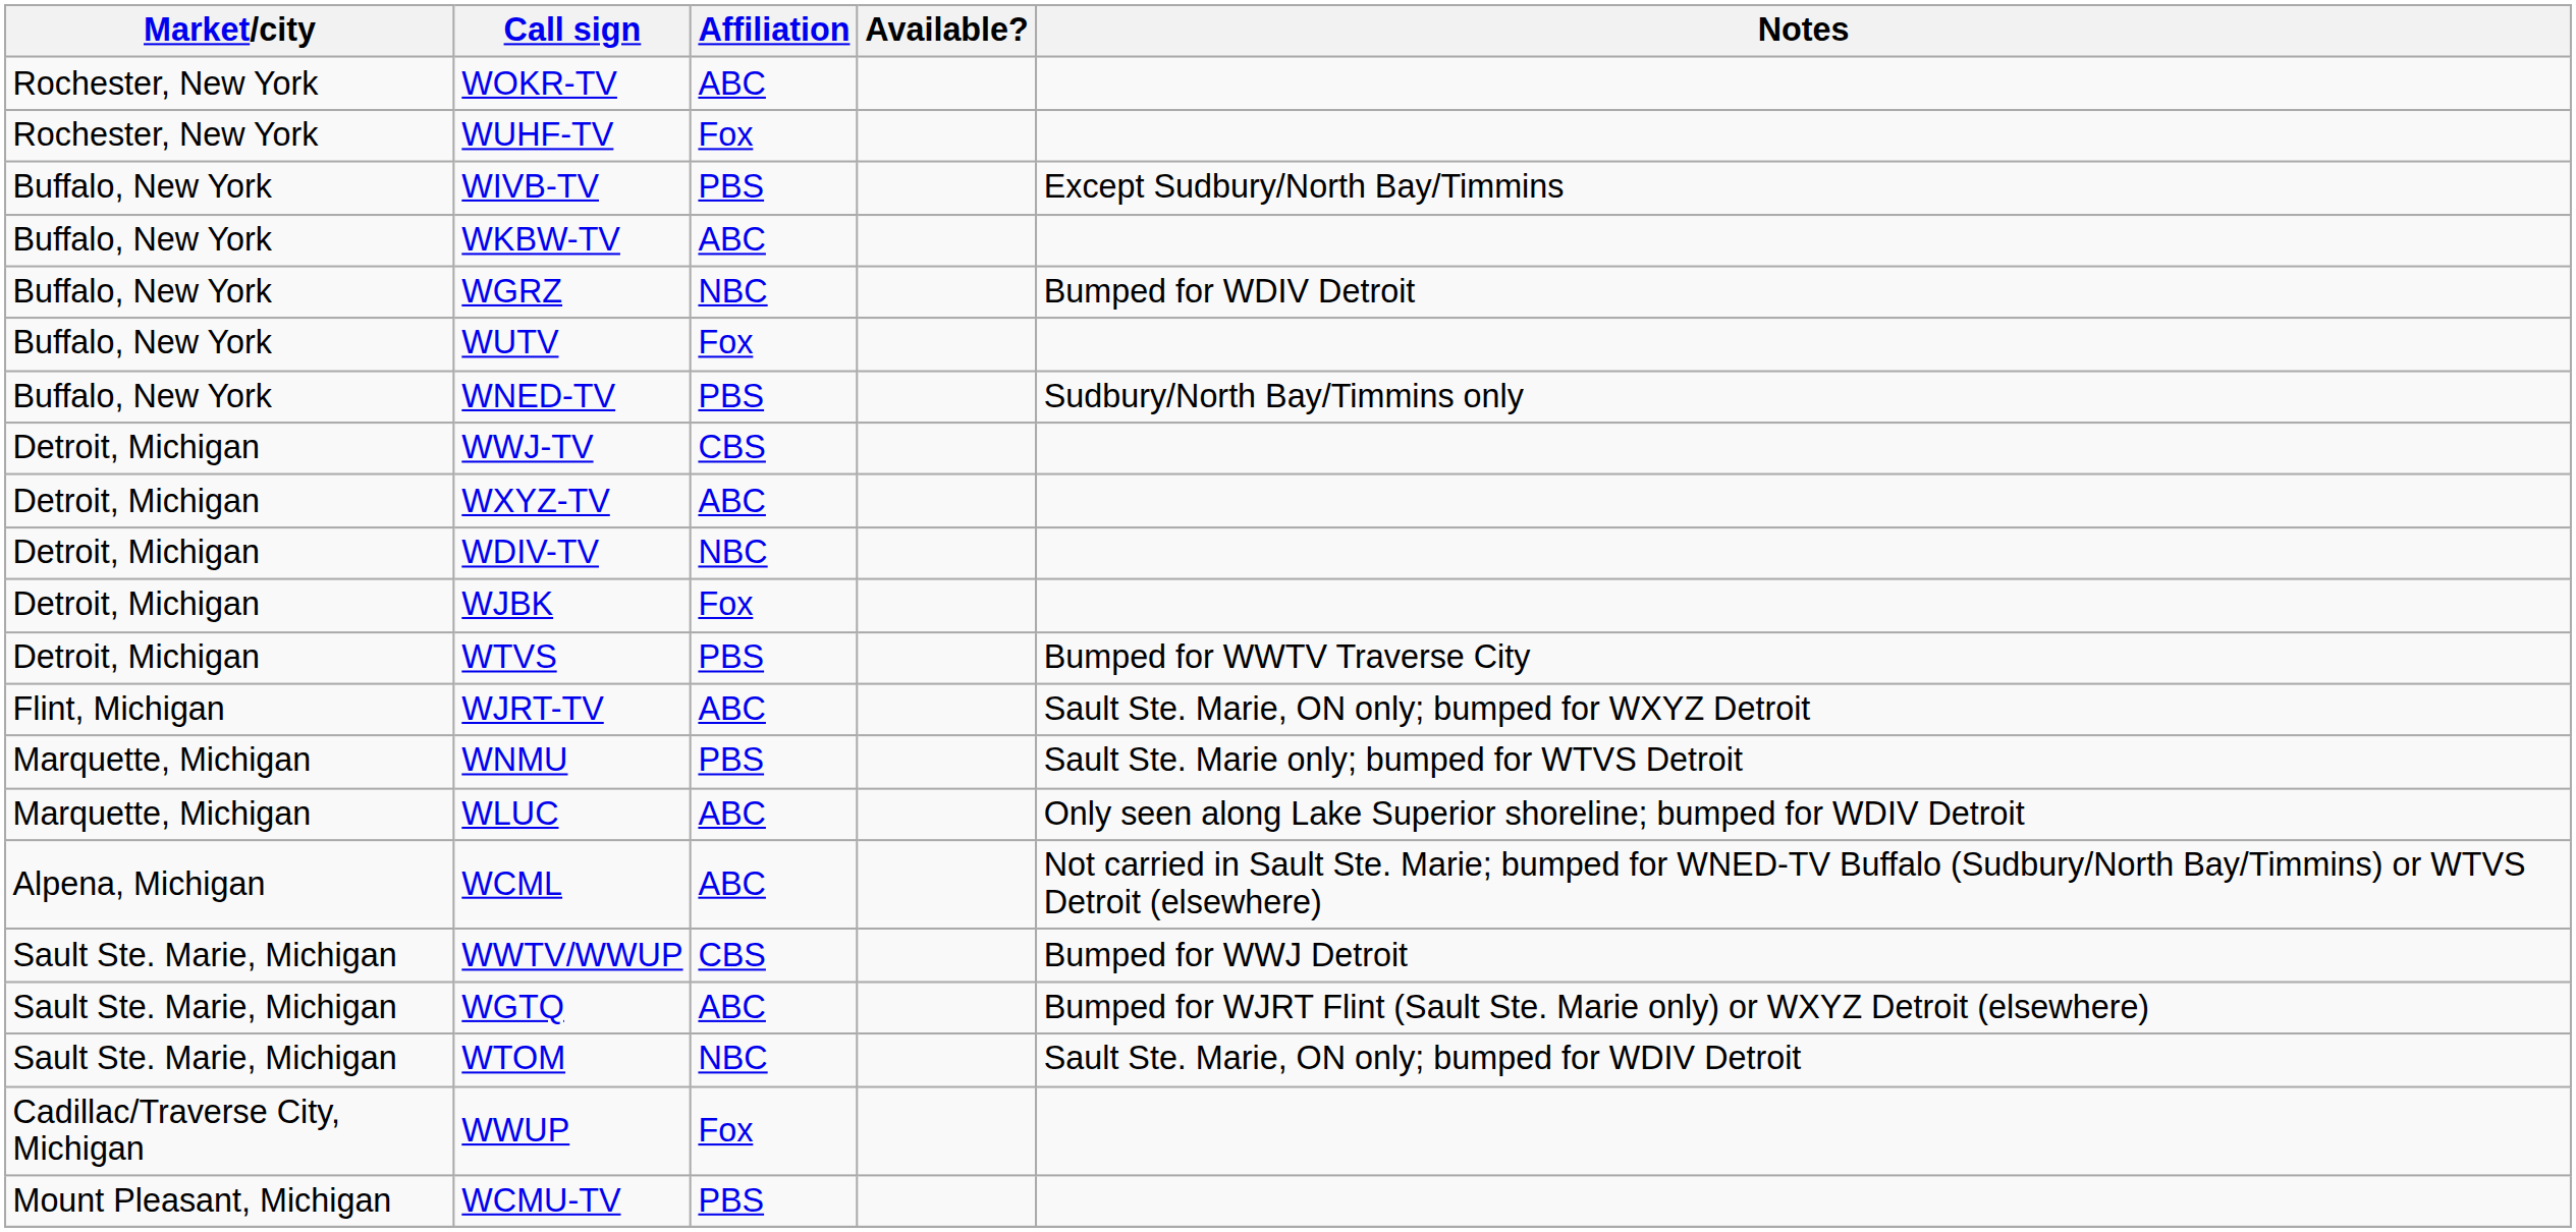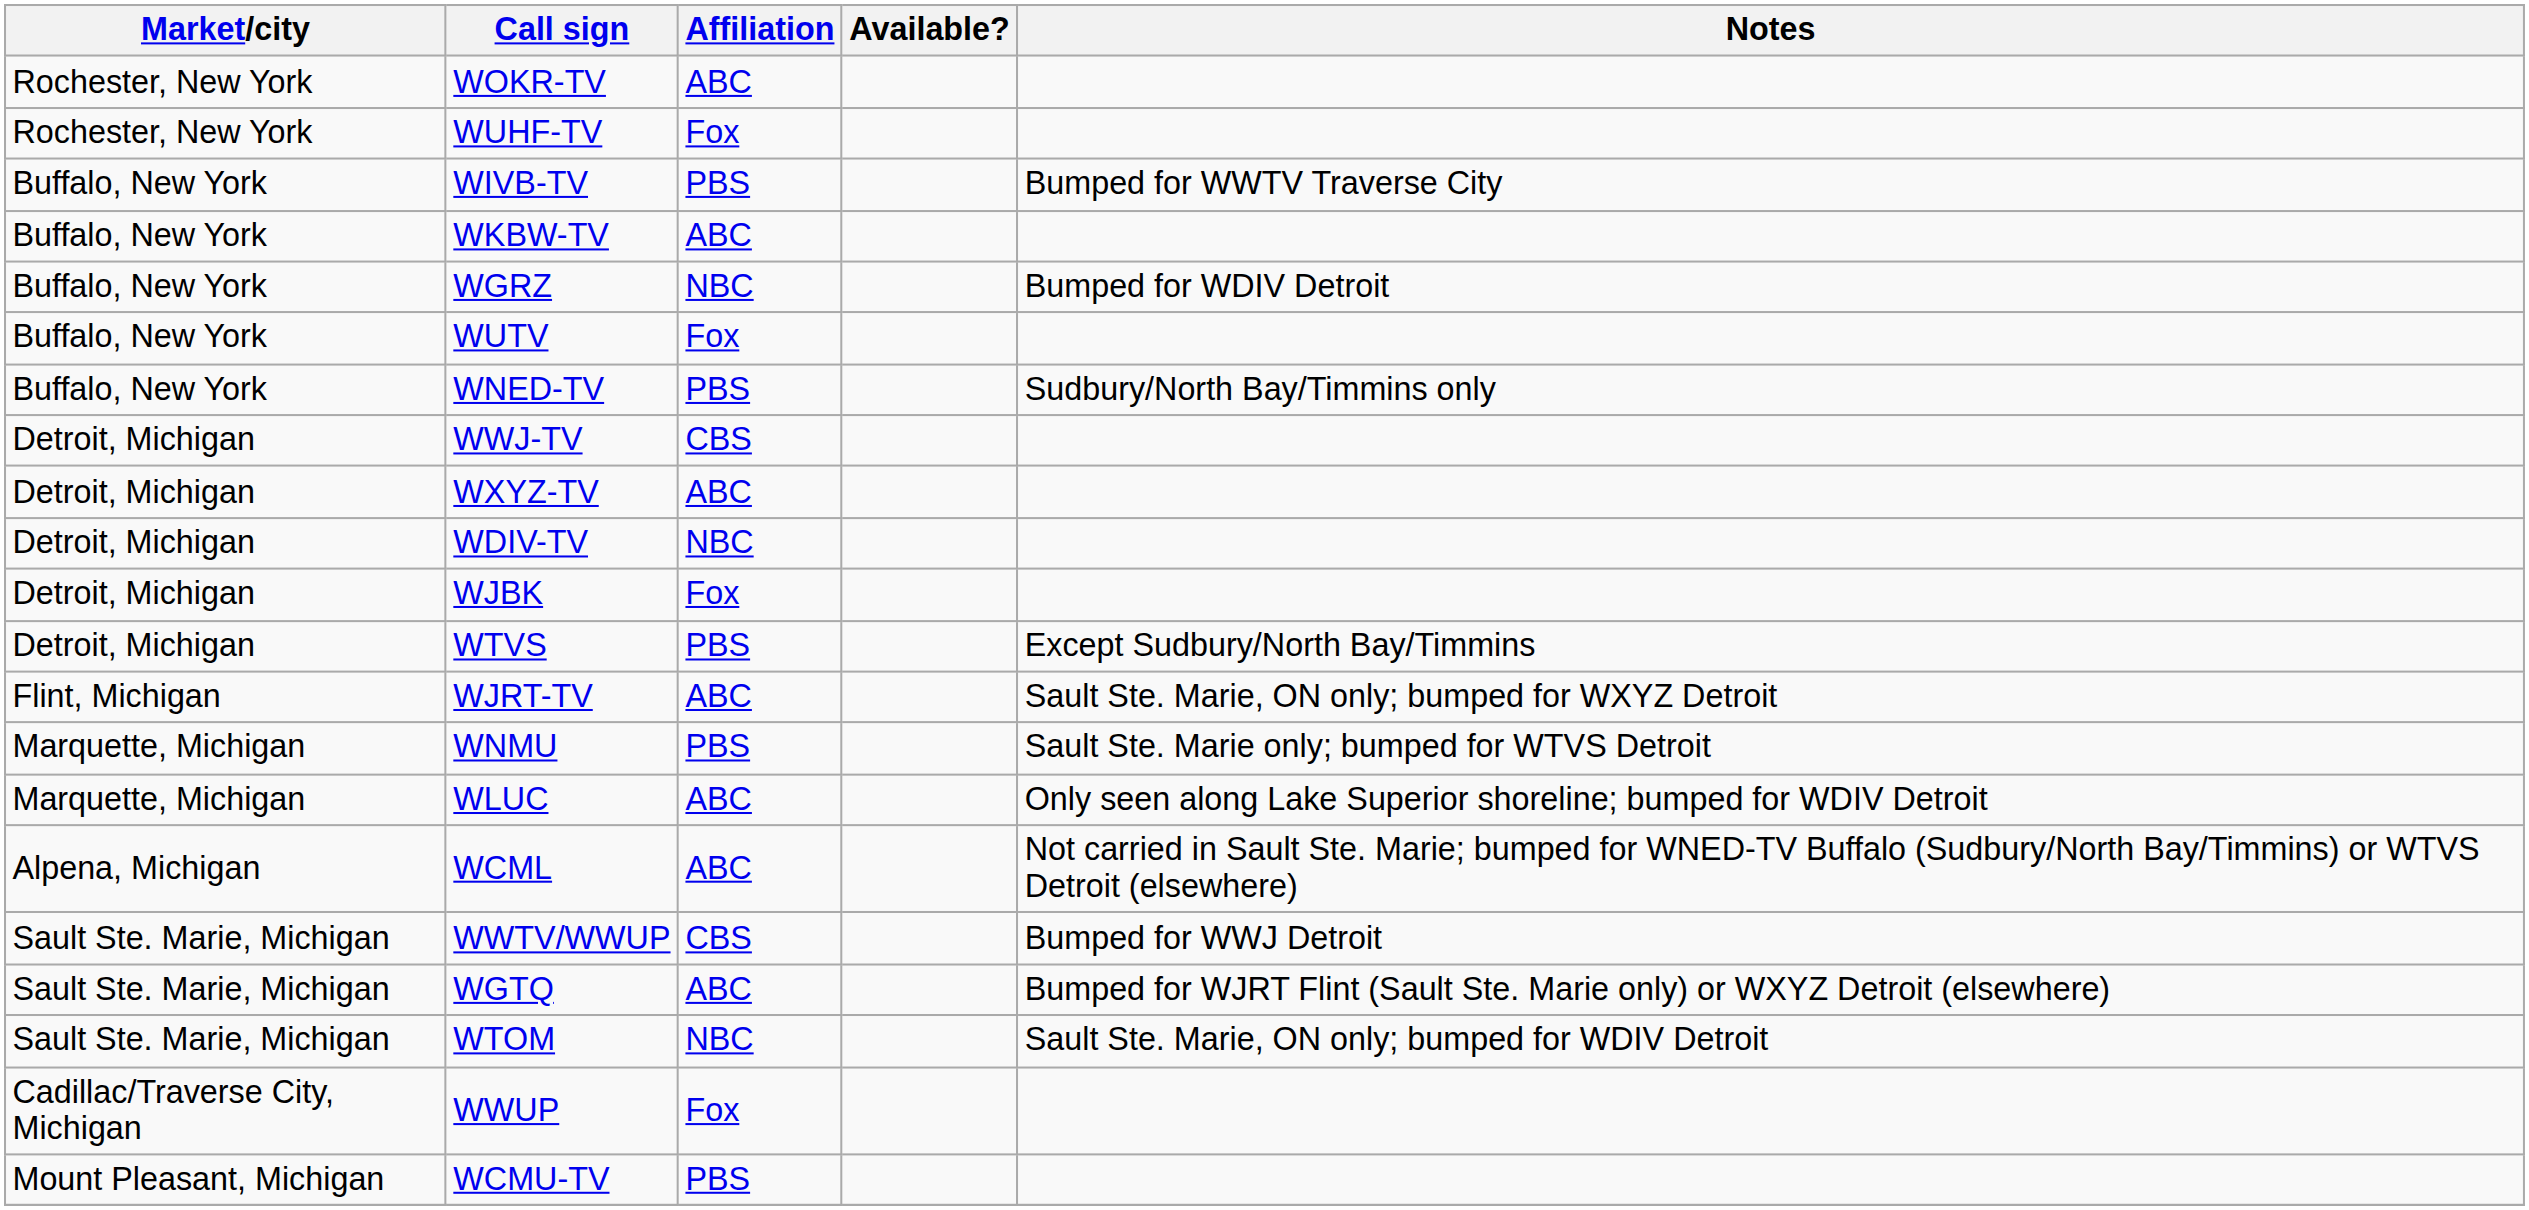WIVB-TV | Notes: Except Sudbury/North Bay/Timmins -> Bumped for WWTV Traverse City
WTVS | Notes: Bumped for WWTV Traverse City -> Except Sudbury/North Bay/Timmins
